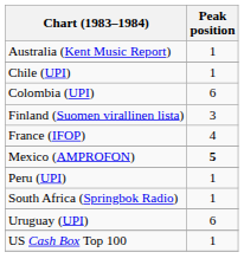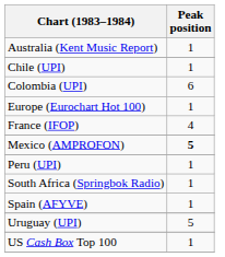+ row: Europe (Eurochart Hot 100) | 1
- row: Finland (Suomen virallinen lista) | 3
+ row: Spain (AFYVE) | 1
Uruguay (UPI) | Peak position: 6 -> 5
